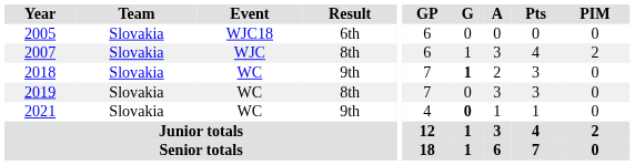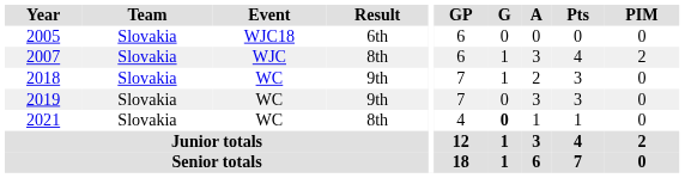2018 | G: bold -> normal
2019 | Result: 8th -> 9th
2021 | Result: 9th -> 8th
